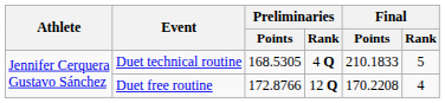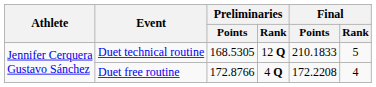Duet technical routine | Preliminaries / Rank: 4 Q -> 12 Q
Duet free routine | Preliminaries / Rank: 12 Q -> 4 Q
Duet free routine | Final / Points: 170.2208 -> 172.2208
